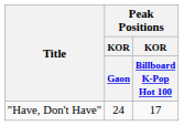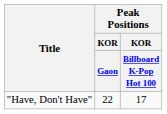"Have, Don't Have" | Peak Positions / KOR / Gaon: 24 -> 22
